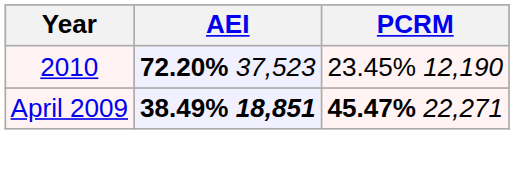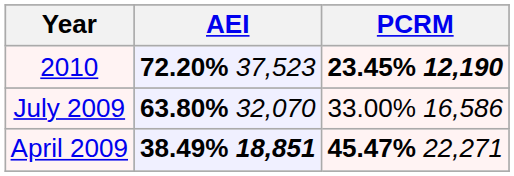2010 | PCRM: normal -> bold
+ row: July 2009 | 63.80% 32,070 | 33.00% 16,586
